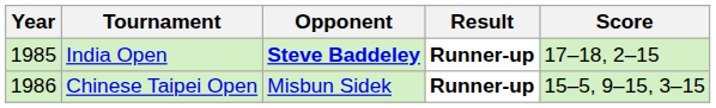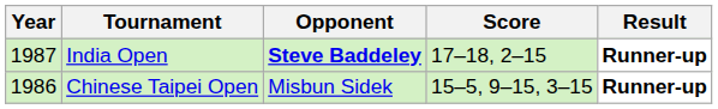columns swapped: Score <-> Result
India Open | Year: 1985 -> 1987
